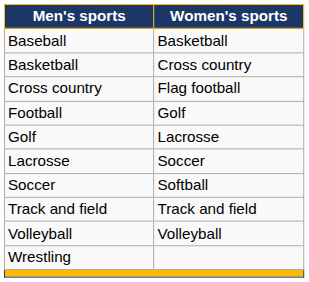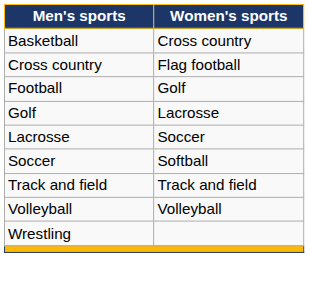- row: Baseball | Basketball
